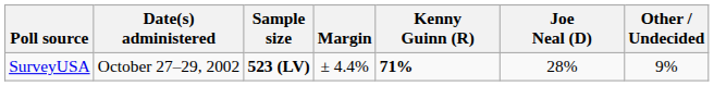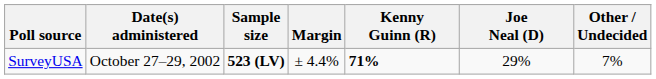SurveyUSA | Joe Neal (D): 28% -> 29%
SurveyUSA | Other / Undecided: 9% -> 7%
